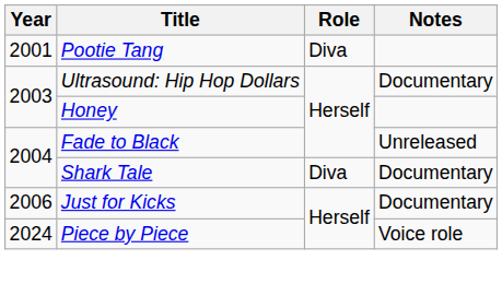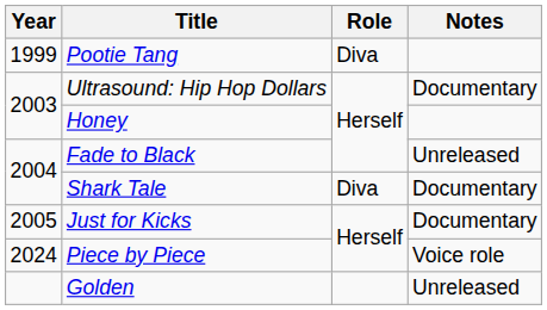Pootie Tang | Year: 2001 -> 1999
Just for Kicks | Year: 2006 -> 2005
+ row: Golden | Unreleased
